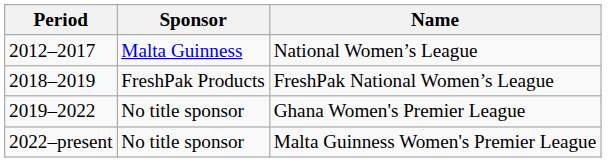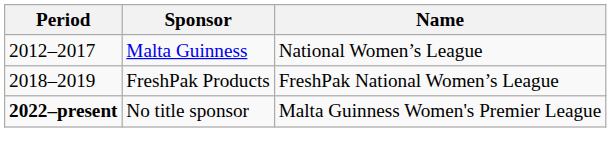- row: 2019–2022 | No title sponsor | Ghana Women's Premier League
Malta Guinness Women's Premier League | Period: normal -> bold
